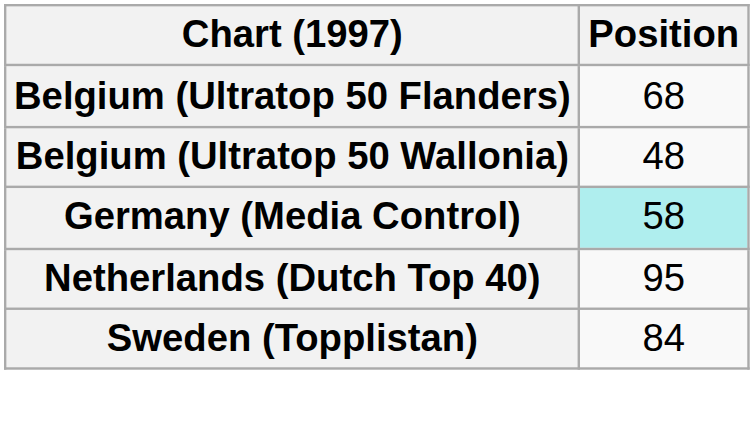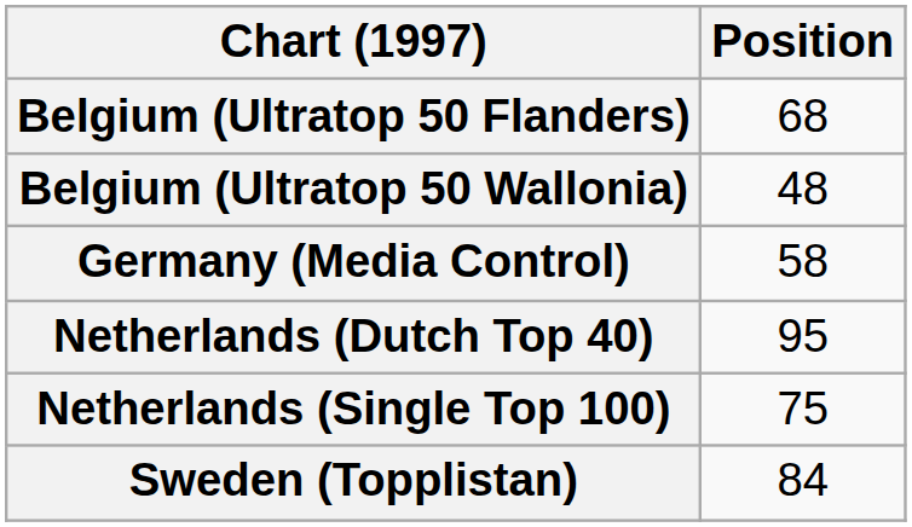Germany (Media Control) | Position: paleturquoise background -> no background
+ row: Netherlands (Single Top 100) | 75
